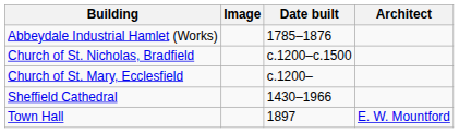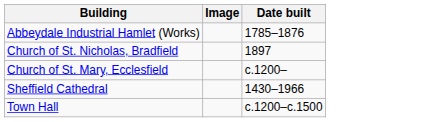- column: Architect | E. W. Mountford
Church of St. Nicholas, Bradfield | Date built: c.1200–c.1500 -> 1897
Town Hall | Date built: 1897 -> c.1200–c.1500
